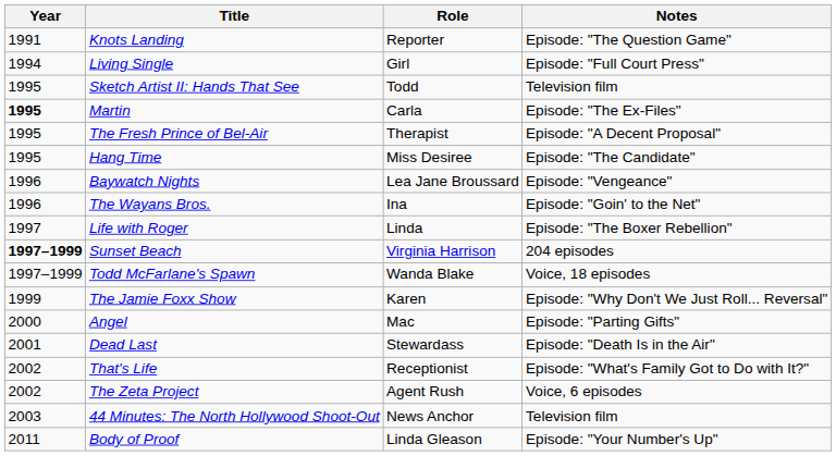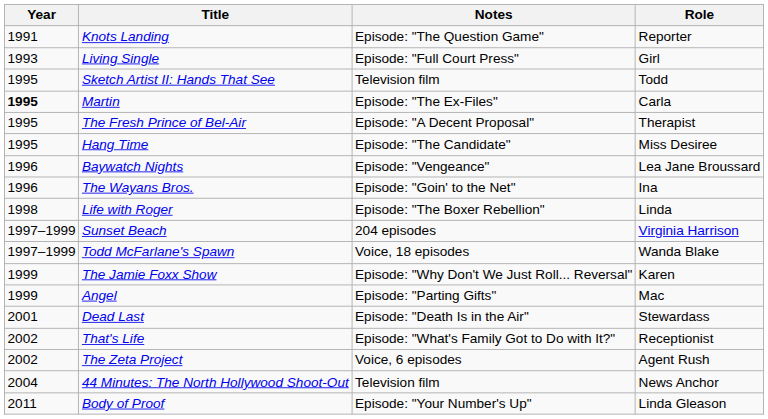columns swapped: Role <-> Notes
Living Single | Year: 1994 -> 1993
Life with Roger | Year: 1997 -> 1998
Sunset Beach | Year: bold -> normal
Angel | Year: 2000 -> 1999
44 Minutes: The North Hollywood Shoot-Out | Year: 2003 -> 2004
